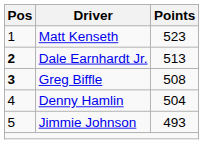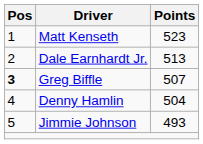Dale Earnhardt Jr. | Pos: bold -> normal
Greg Biffle | Points: 508 -> 507
